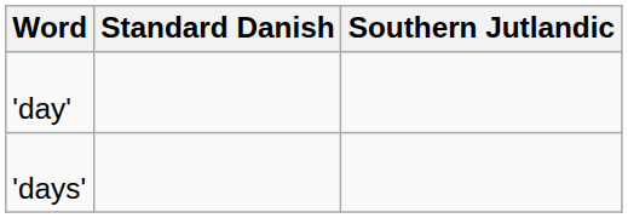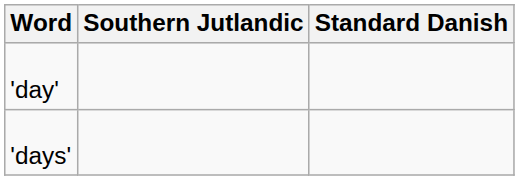columns swapped: Standard Danish <-> Southern Jutlandic
